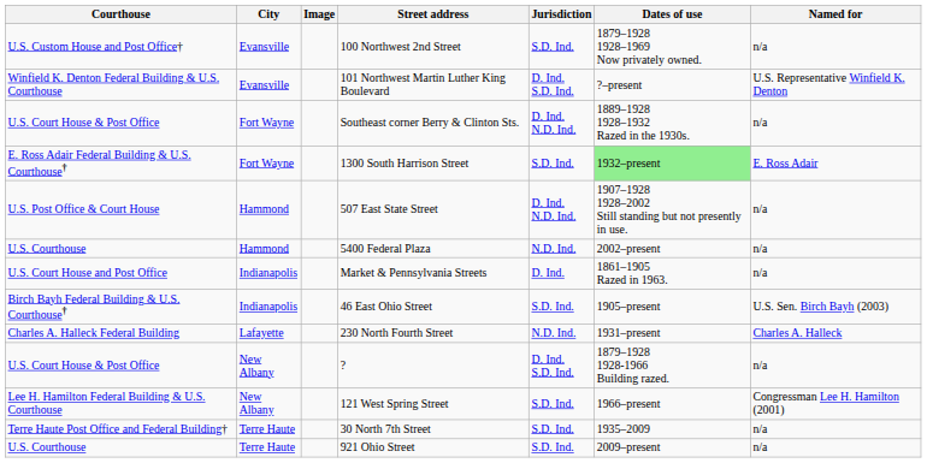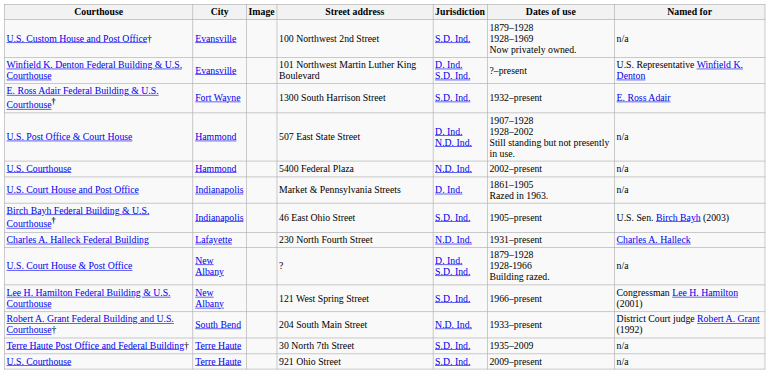- row: U.S. Court House & Post Office | Fort Wayne | Southeast corner Berry & Clinton Sts. | D. Ind. N.D. Ind. | 1889–1928 1928–1932 Razed in the 1930s. | n/a
1300 South Harrison Street | Dates of use: lightgreen background -> no background
+ row: Robert A. Grant Federal Building and U.S. Courthouse† | South Bend | 204 South Main Street | N.D. Ind. | 1933–present | District Court judge Robert A. Grant (1992)
